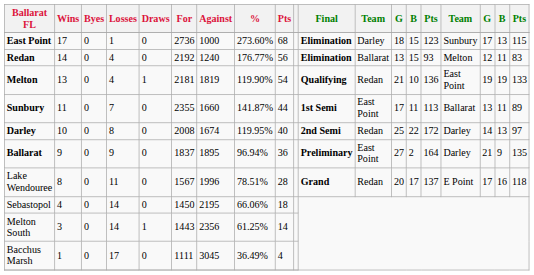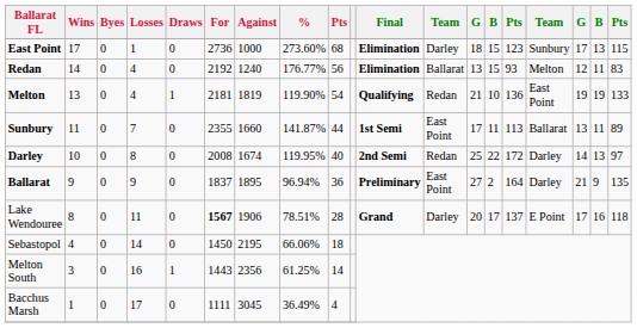Lake Wendouree | For: normal -> bold
Lake Wendouree | Against: 1996 -> 1906
Lake Wendouree | column 12: Redan -> Darley
Melton South | Losses: 14 -> 16
